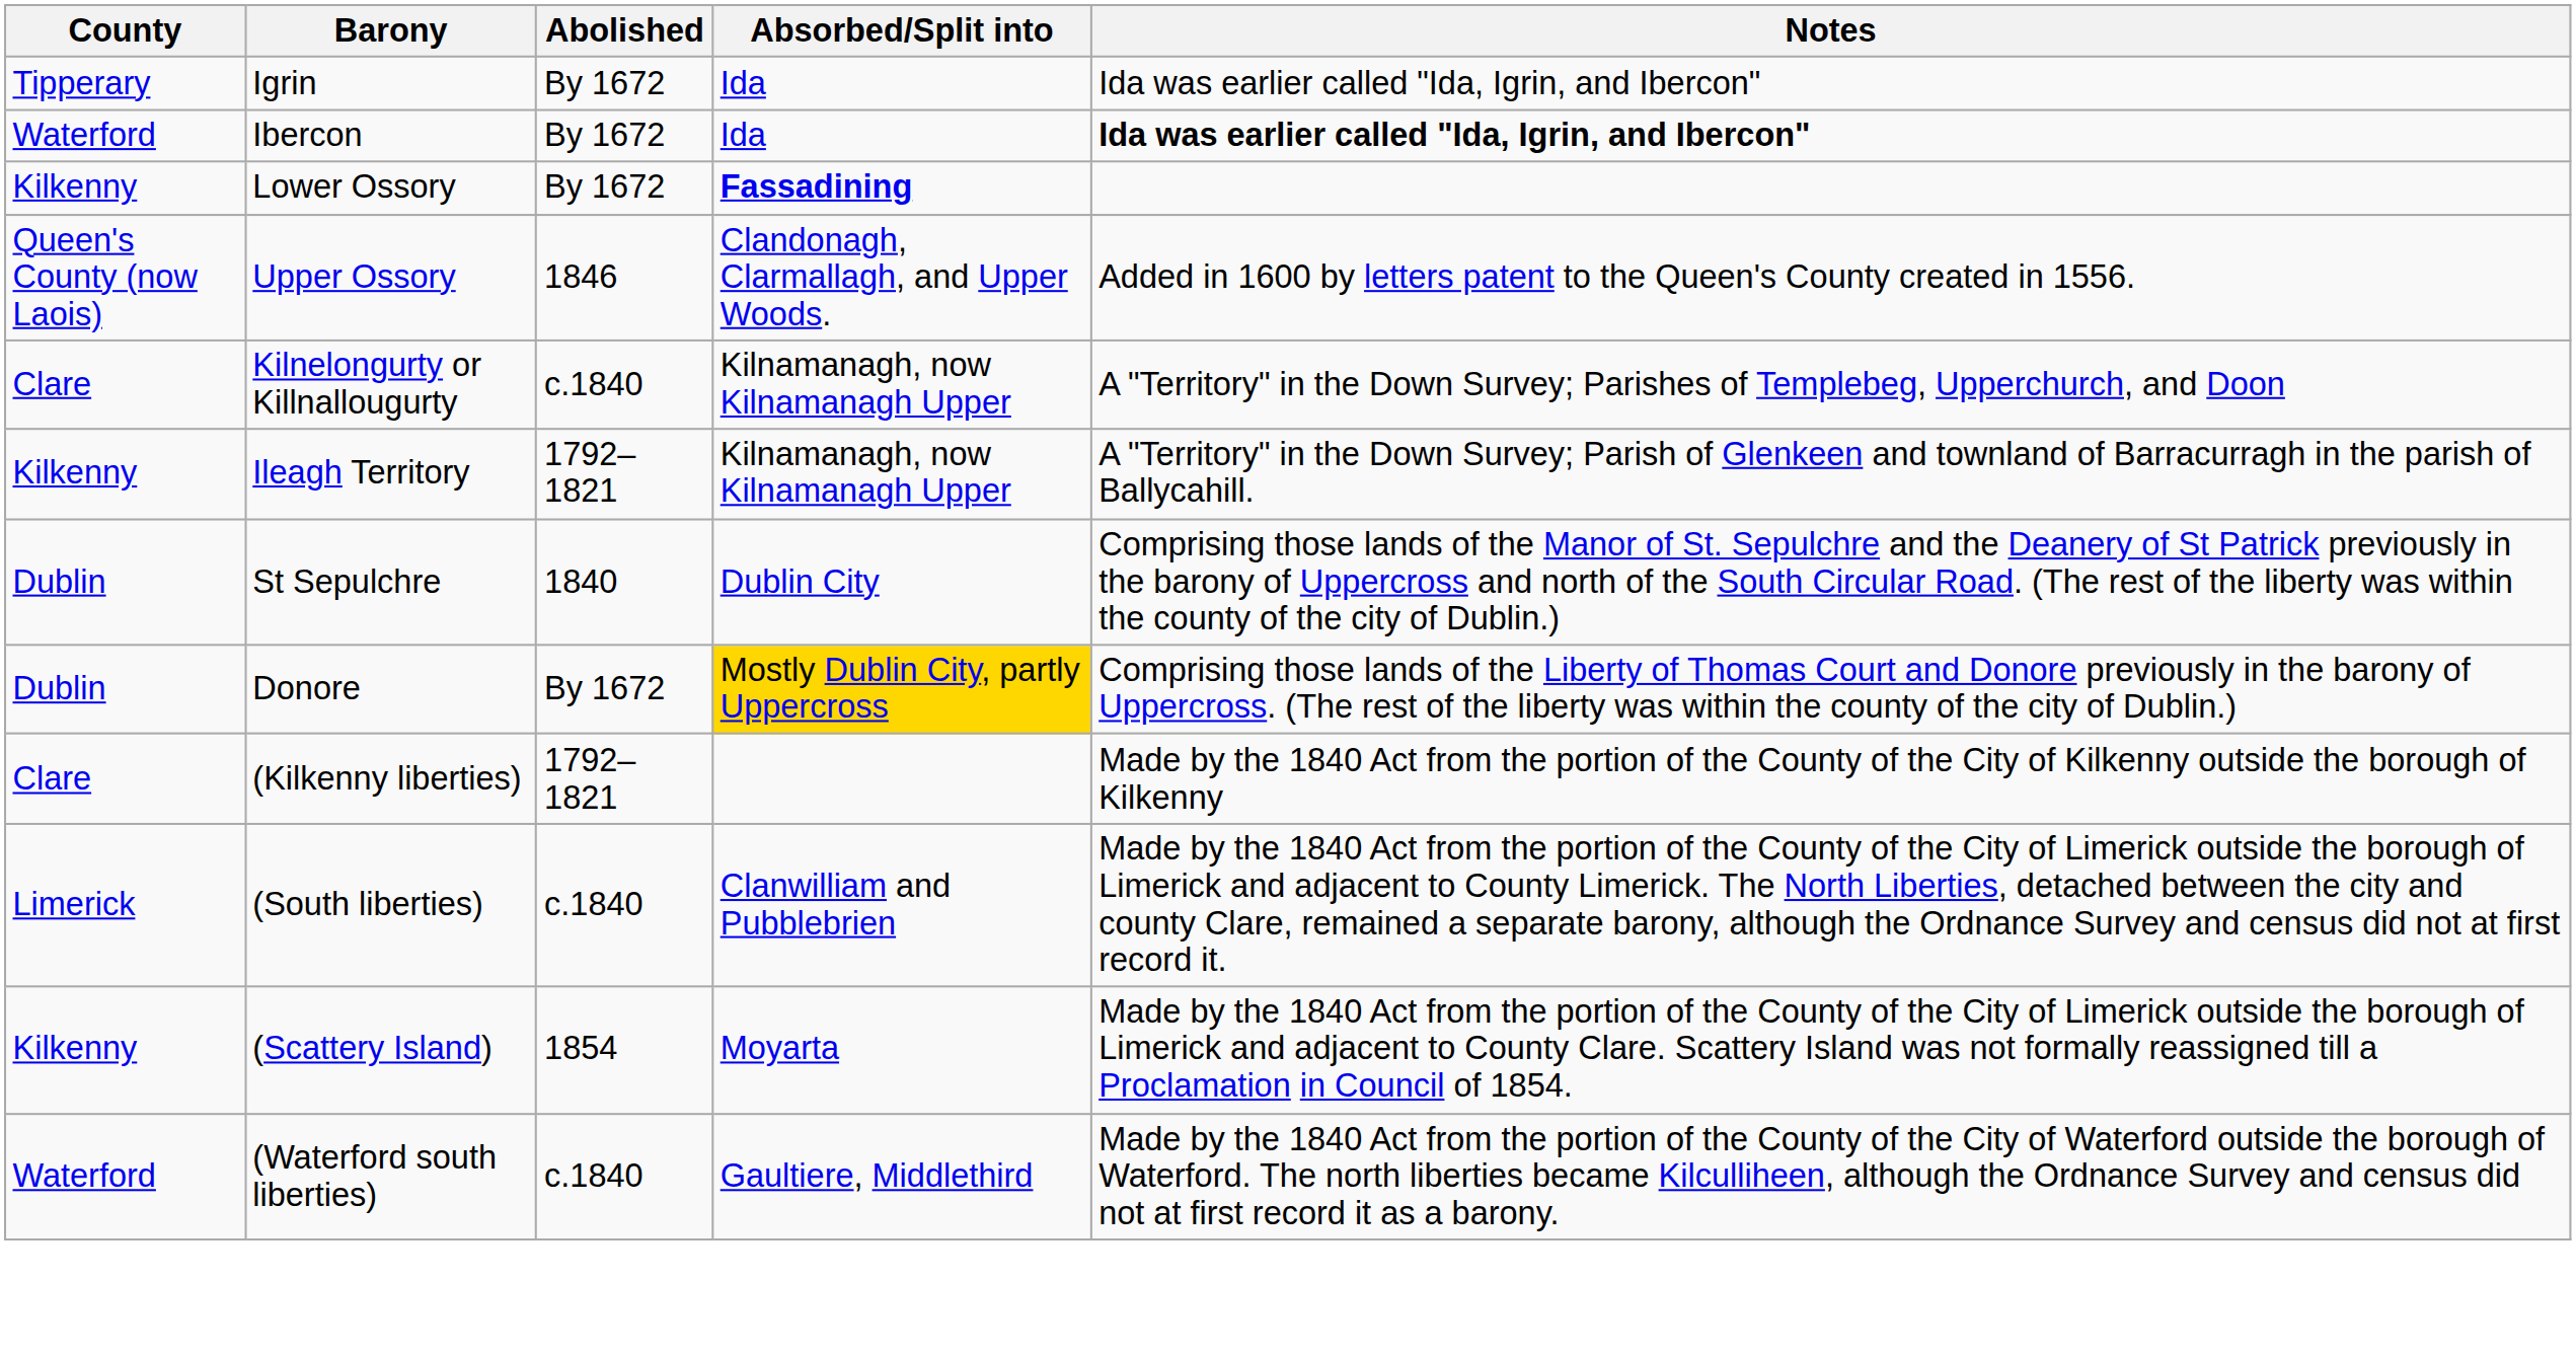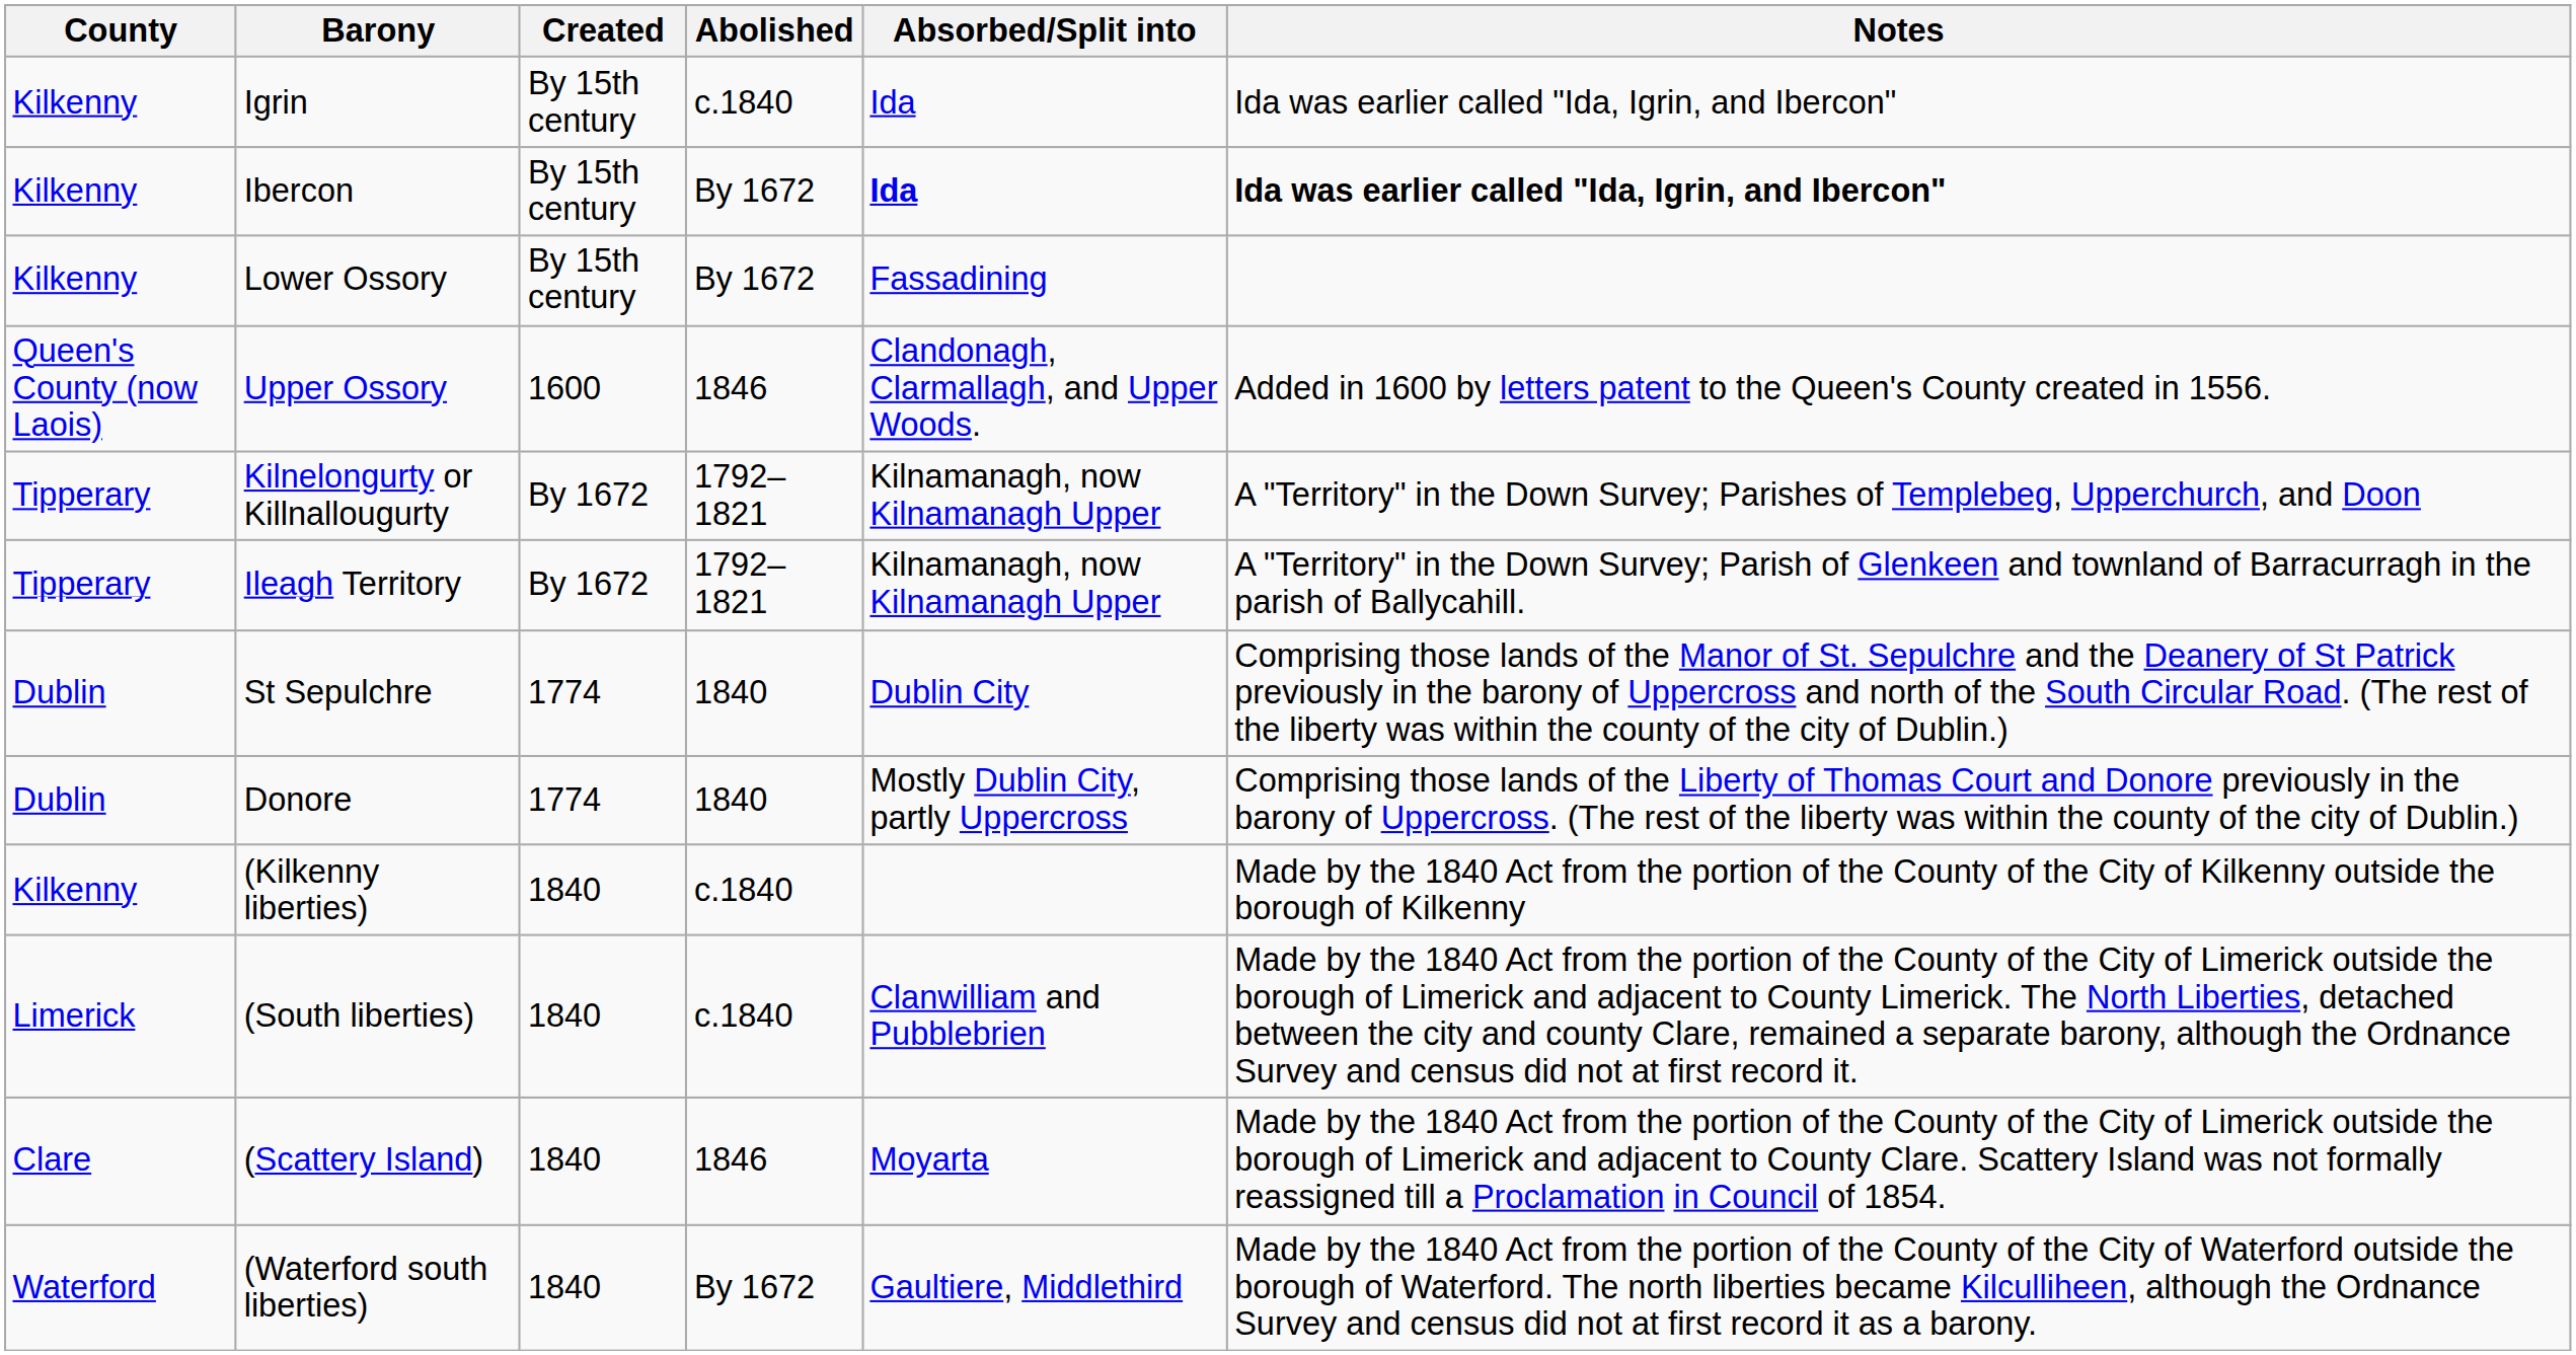+ column: Created | By 15th century | By 15th century | By 15th century | 1600 | By 1672 | By 1672 | 1774 | 1774 | 1840 | 1840 | 1840 | 1840
Igrin | County: Tipperary -> Kilkenny
Igrin | Abolished: By 1672 -> c.1840
Ibercon | County: Waterford -> Kilkenny
Ibercon | Absorbed/Split into: normal -> bold
Lower Ossory | Absorbed/Split into: bold -> normal
Kilnelongurty or Killnallougurty | County: Clare -> Tipperary
Kilnelongurty or Killnallougurty | Abolished: c.1840 -> 1792–1821
Ileagh Territory | County: Kilkenny -> Tipperary
Donore | Abolished: By 1672 -> 1840
Donore | Absorbed/Split into: gold background -> no background
(Kilkenny liberties) | County: Clare -> Kilkenny
(Kilkenny liberties) | Abolished: 1792–1821 -> c.1840
(Scattery Island) | County: Kilkenny -> Clare
(Scattery Island) | Abolished: 1854 -> 1846
(Waterford south liberties) | Abolished: c.1840 -> By 1672
